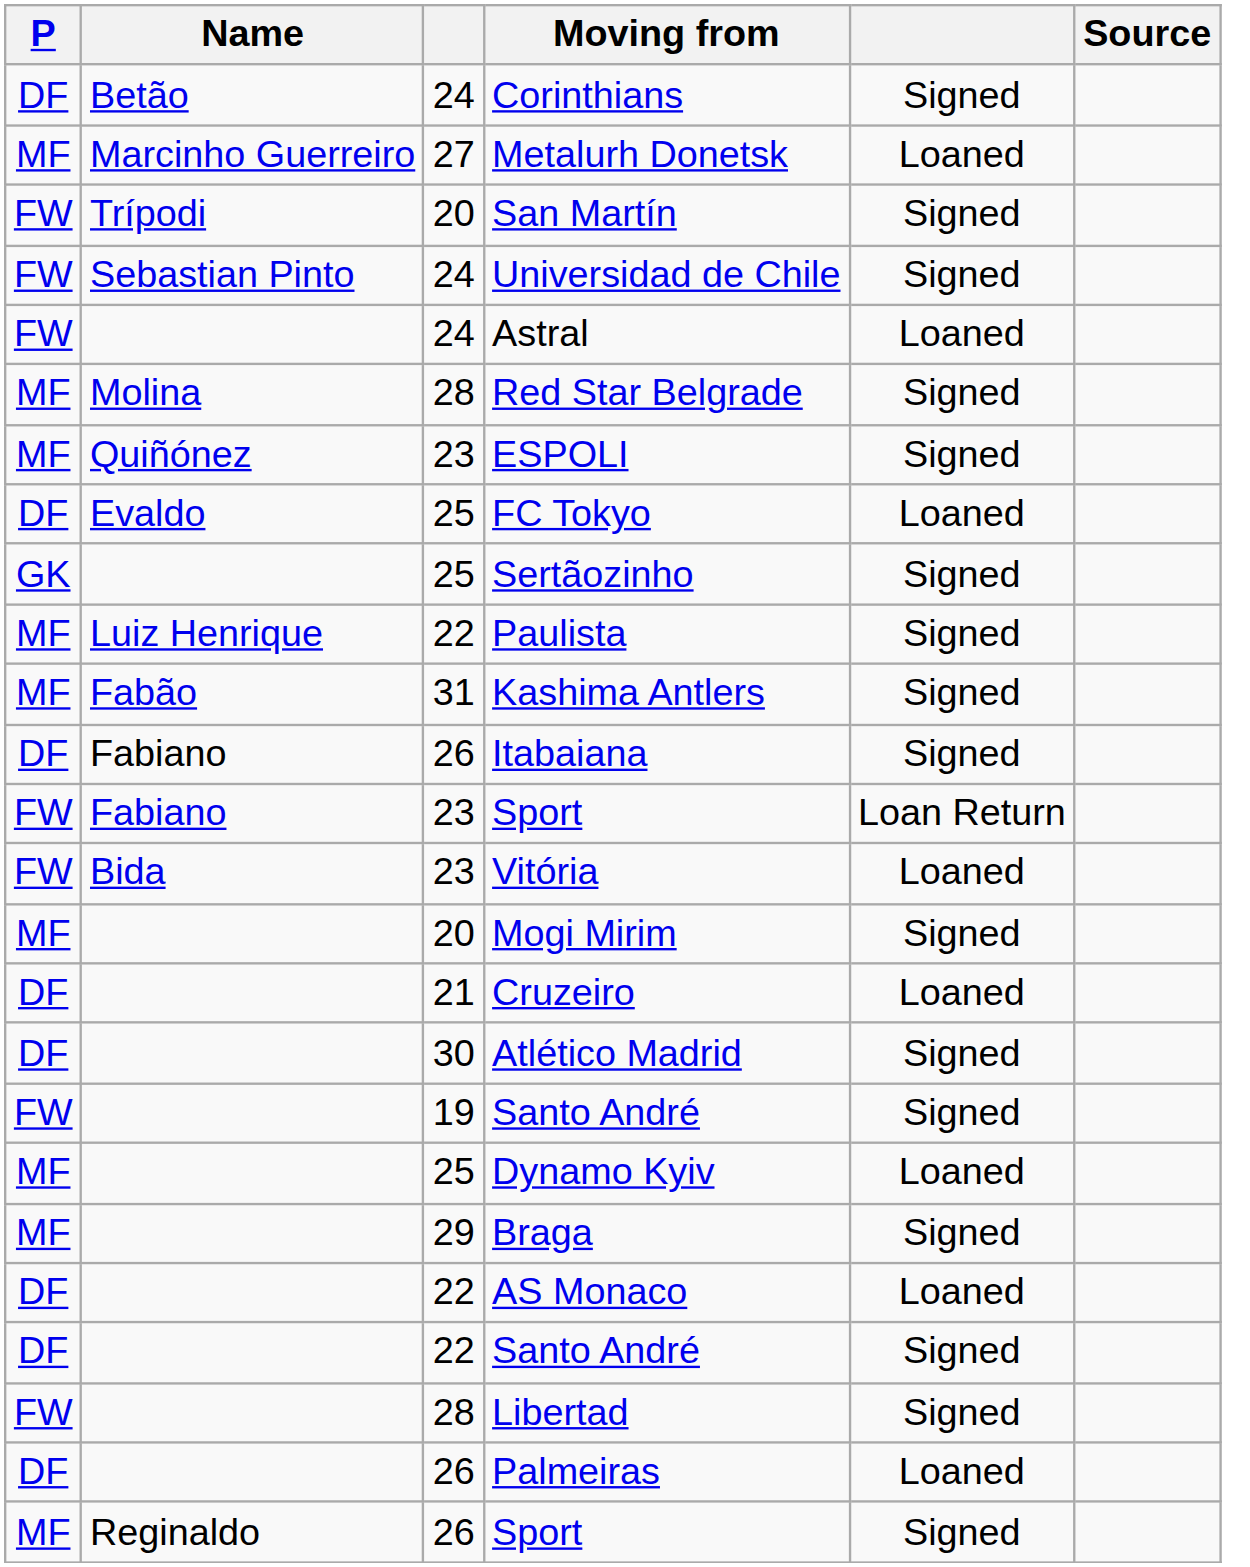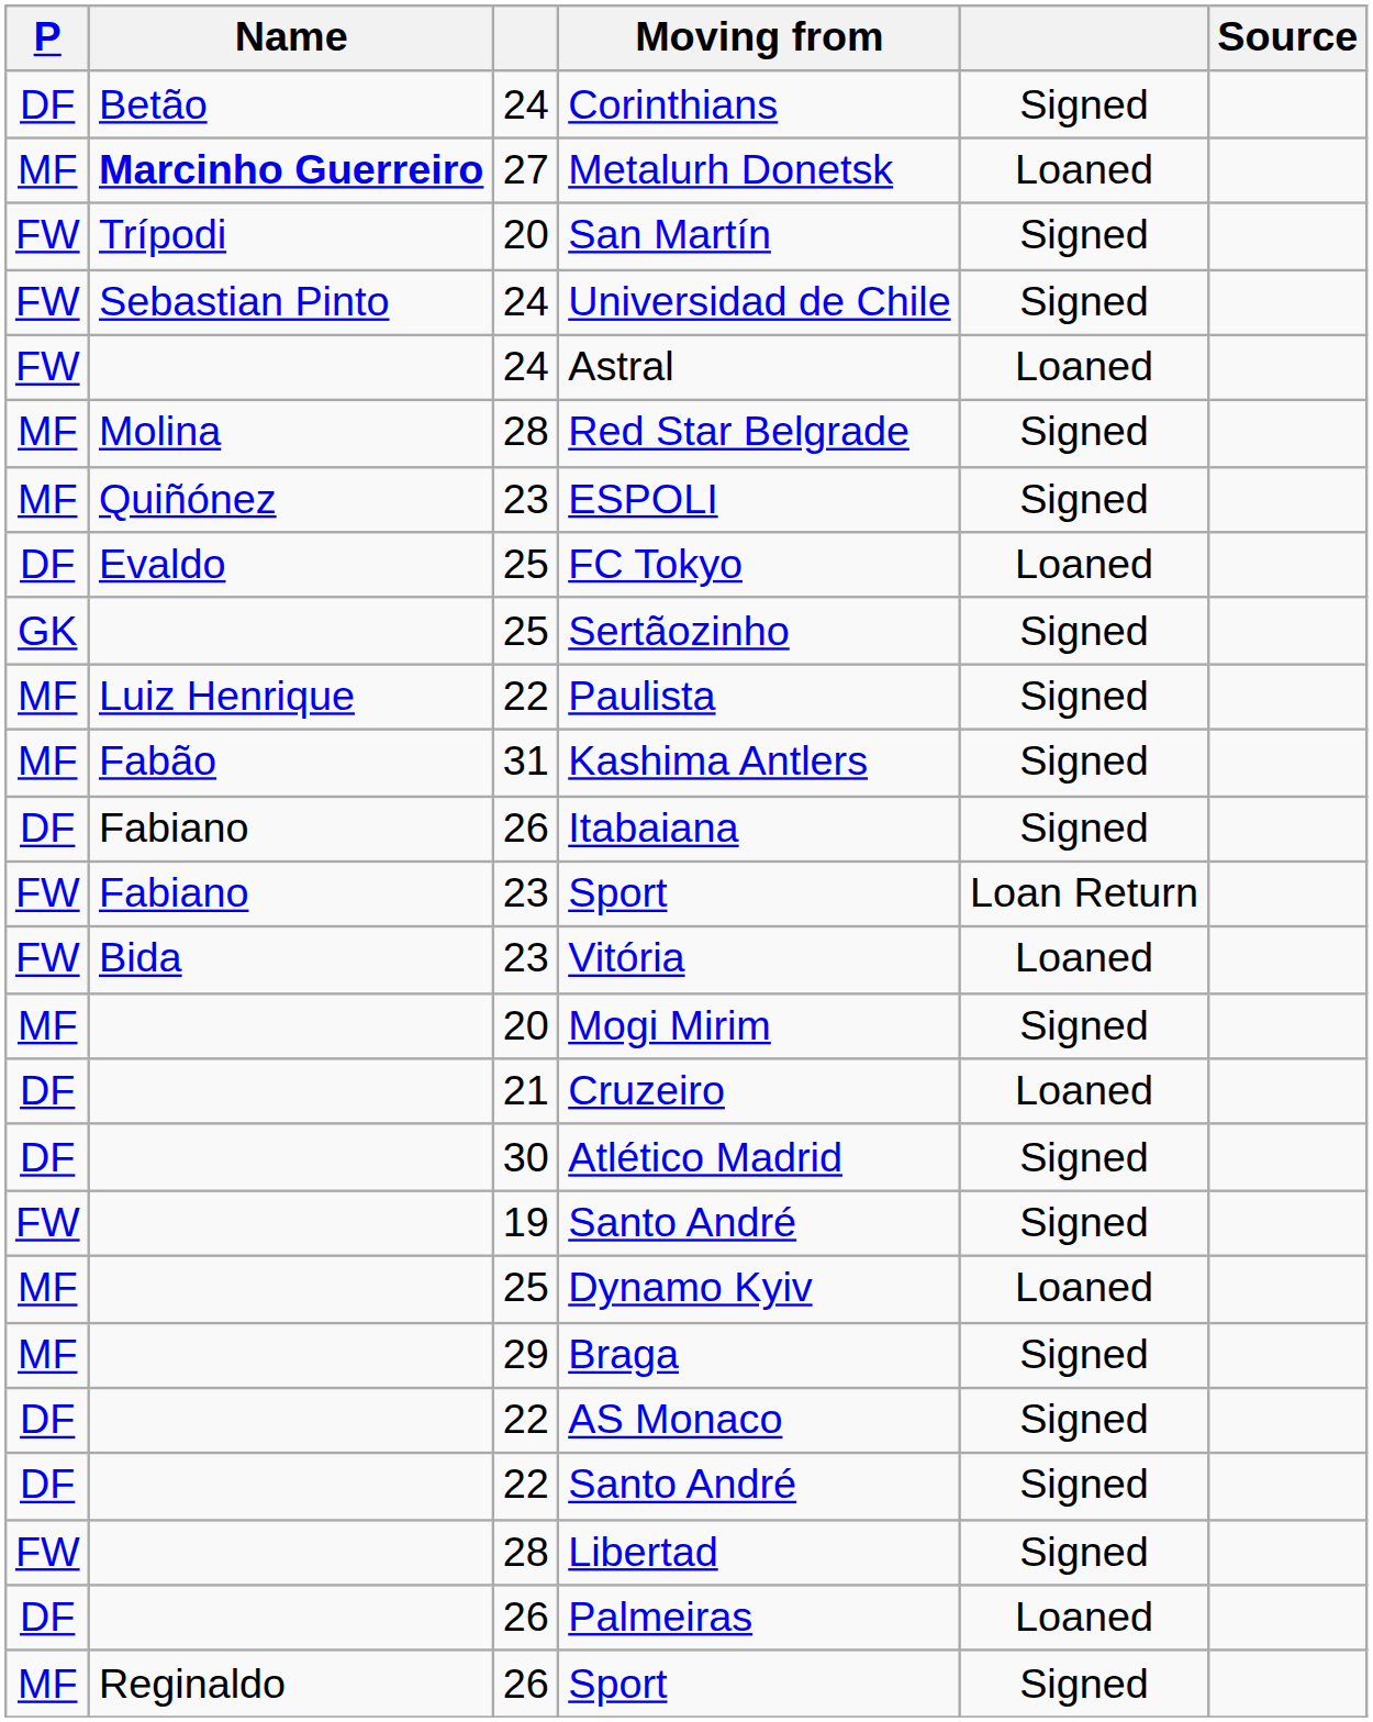Metalurh Donetsk | Name: normal -> bold
AS Monaco | column 5: Loaned -> Signed
